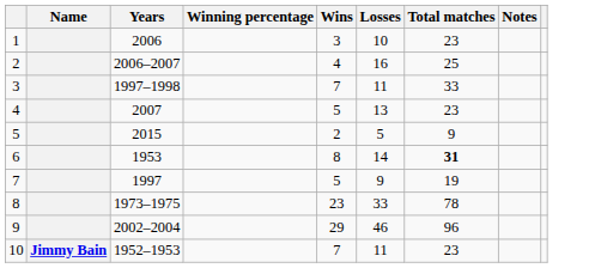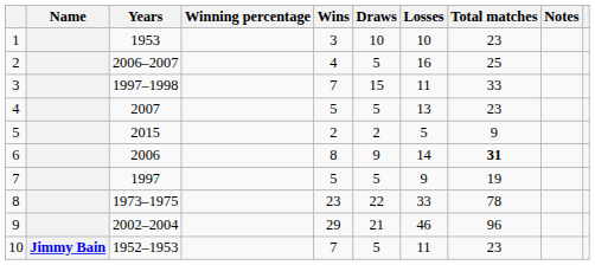+ column: Draws | 10 | 5 | 15 | 5 | 2 | 9 | 5 | 22 | 21 | 5
1 | Years: 2006 -> 1953
6 | Years: 1953 -> 2006
